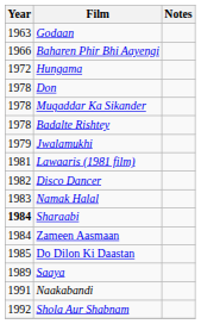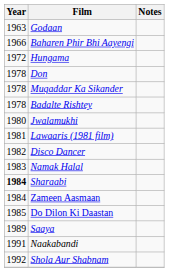Jwalamukhi | Year: 1979 -> 1980
